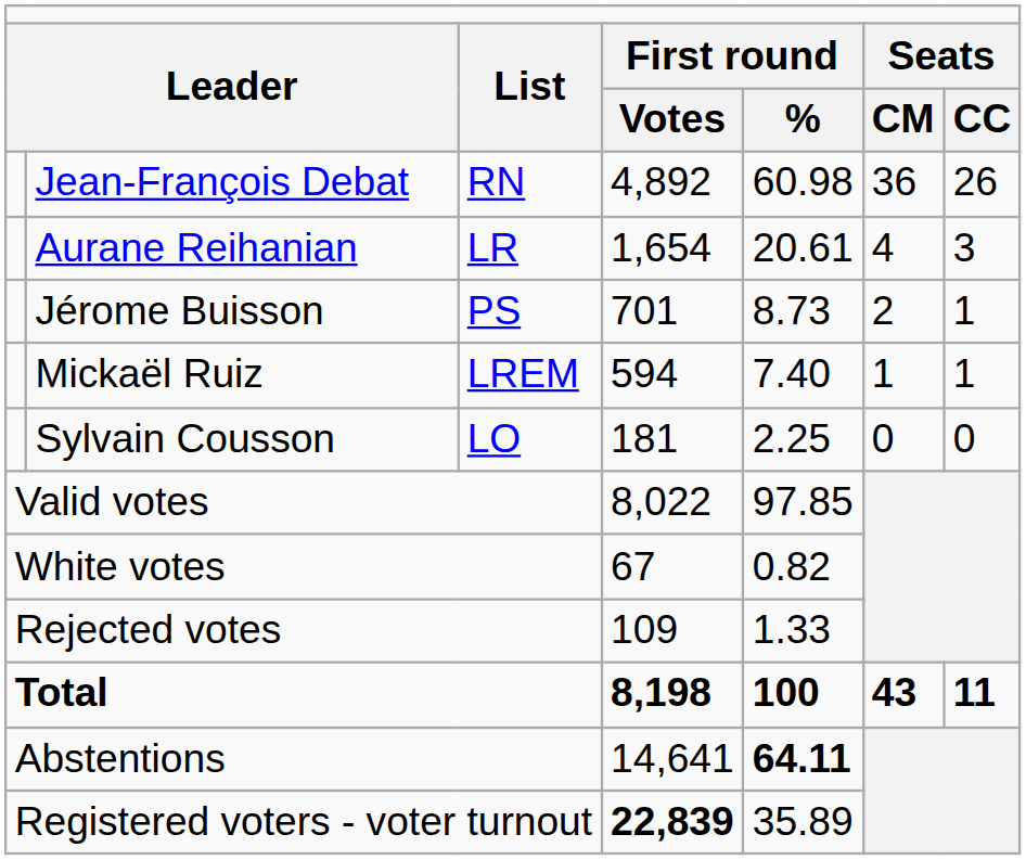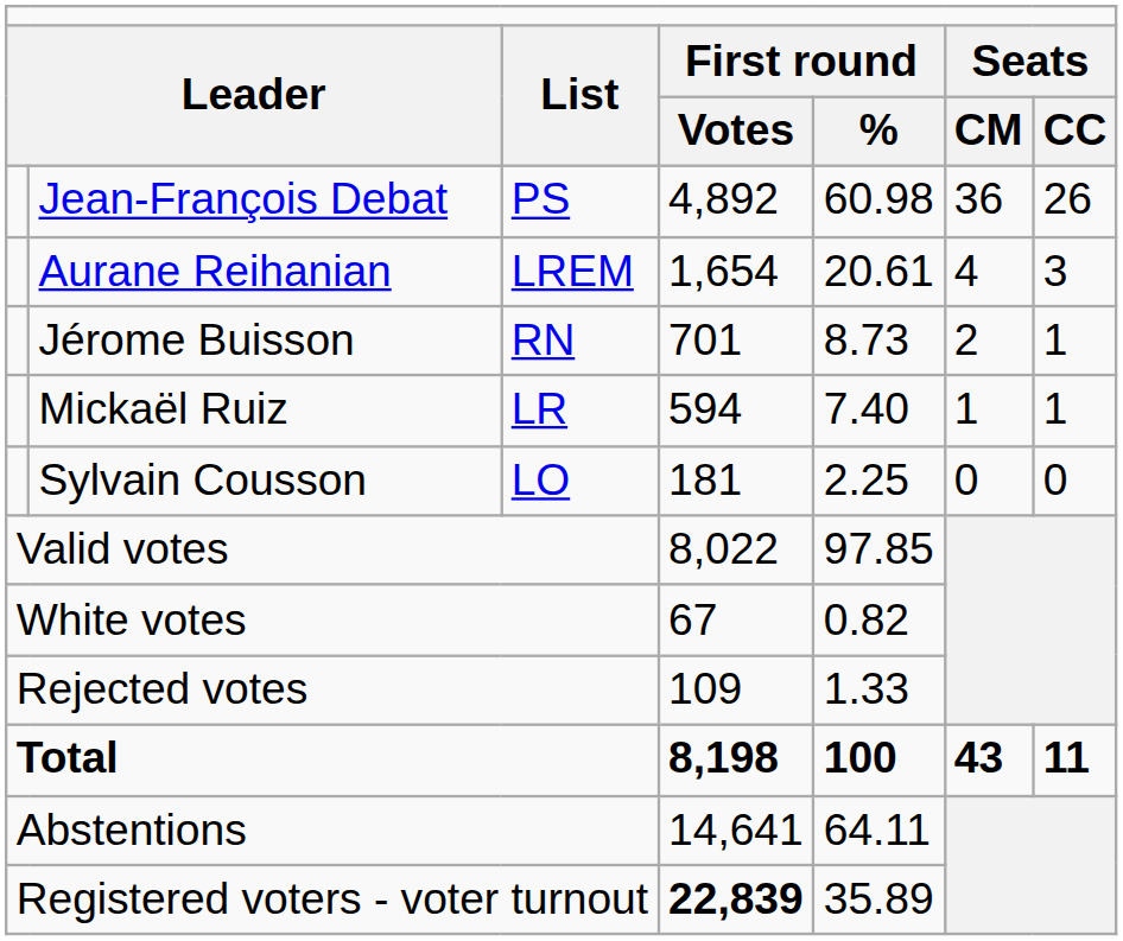Jean-François Debat | column 3: RN -> PS
Aurane Reihanian | column 3: LR -> LREM
Jérome Buisson | column 3: PS -> RN
Mickaël Ruiz | column 3: LREM -> LR
Abstentions | column 5: bold -> normal
